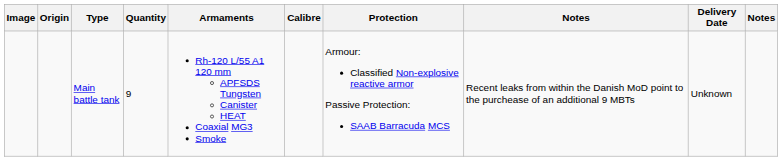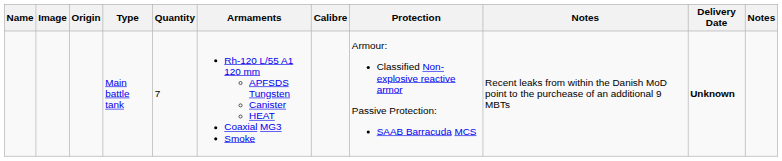+ column: Name
Main battle tank | Quantity: 9 -> 7
Main battle tank | Delivery Date: normal -> bold
